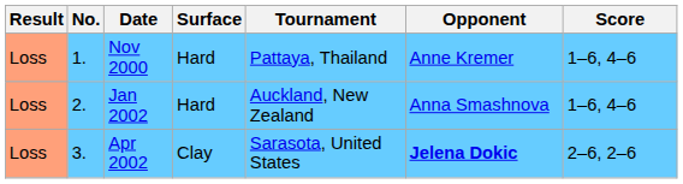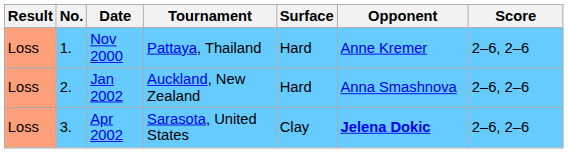columns swapped: Tournament <-> Surface
Nov 2000 | Score: 1–6, 4–6 -> 2–6, 2–6
Jan 2002 | Score: 1–6, 4–6 -> 2–6, 2–6
